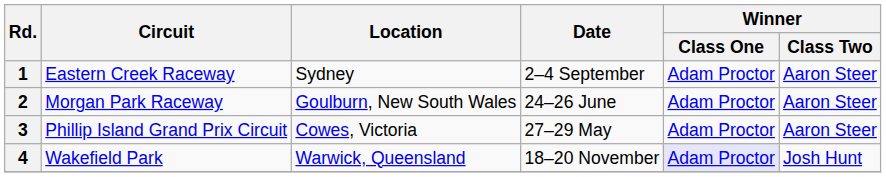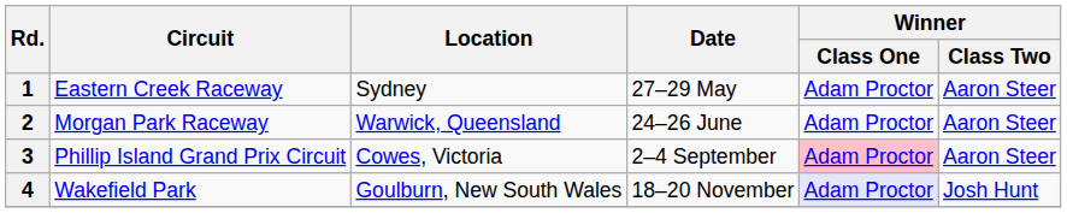1 | Date: 2–4 September -> 27–29 May
2 | Location: Goulburn, New South Wales -> Warwick, Queensland
3 | Date: 27–29 May -> 2–4 September
3 | Winner / Class One: no background -> pink background
4 | Location: Warwick, Queensland -> Goulburn, New South Wales
